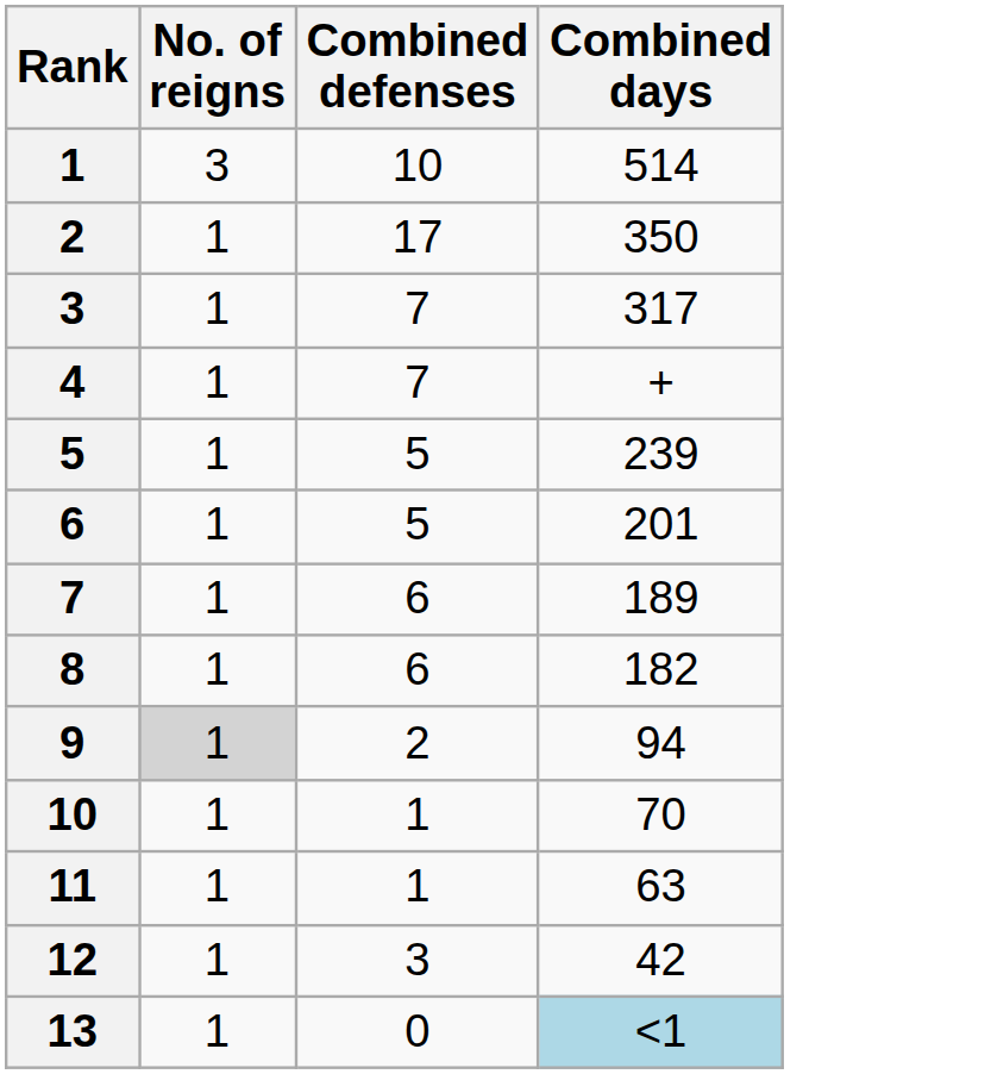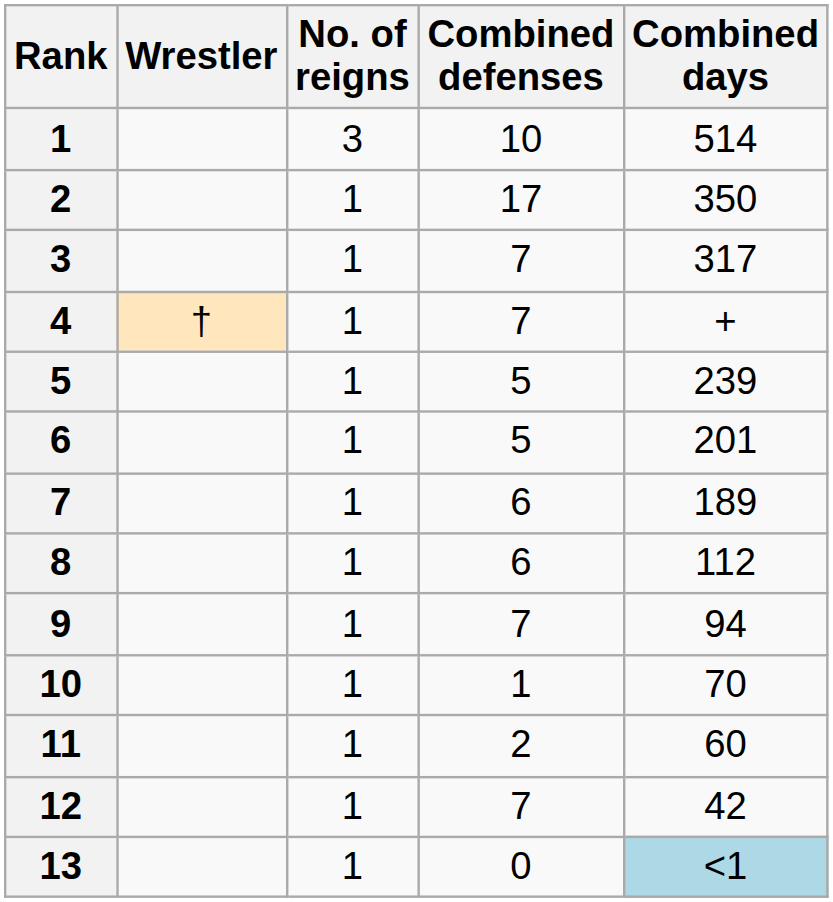+ column: Wrestler | †
8 | Combined days: 182 -> 112
9 | No. of reigns: lightgrey background -> no background
9 | Combined defenses: 2 -> 7
11 | Combined defenses: 1 -> 2
11 | Combined days: 63 -> 60
12 | Combined defenses: 3 -> 7
